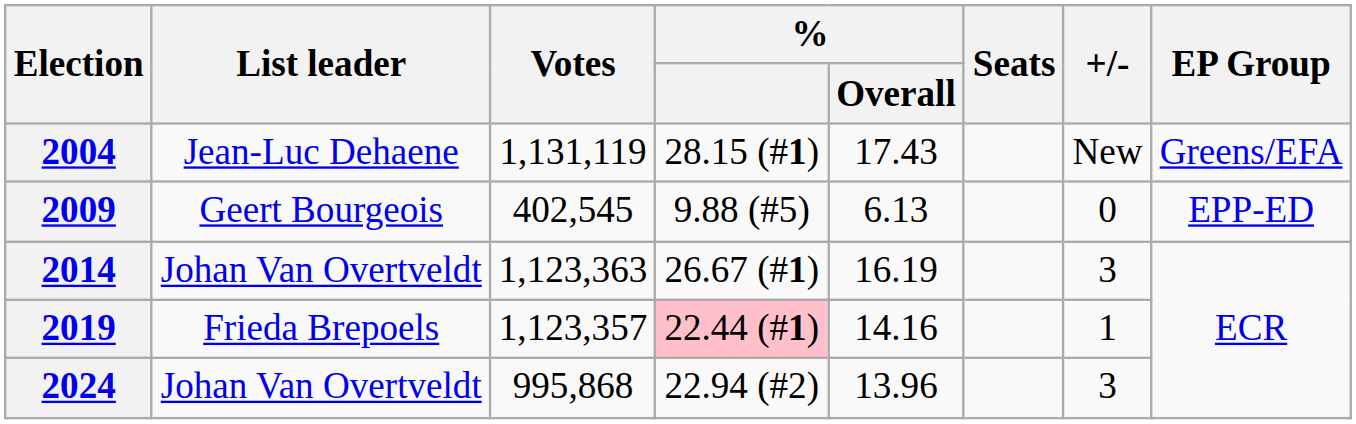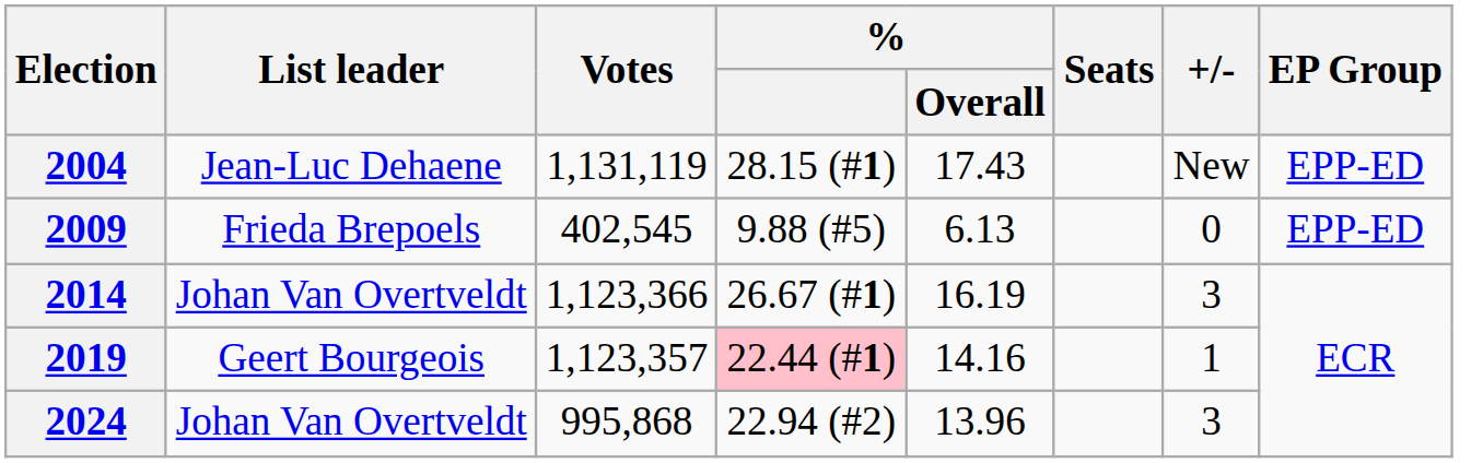2004 | EP Group: Greens/EFA -> EPP-ED
2009 | List leader: Geert Bourgeois -> Frieda Brepoels
2014 | Votes: 1,123,363 -> 1,123,366
2019 | List leader: Frieda Brepoels -> Geert Bourgeois
